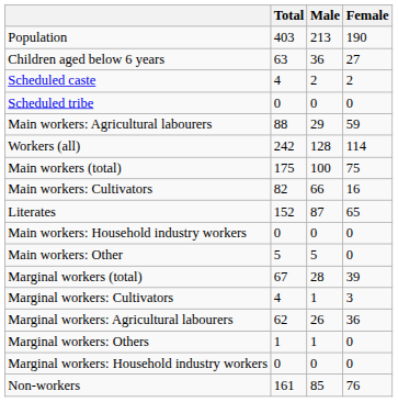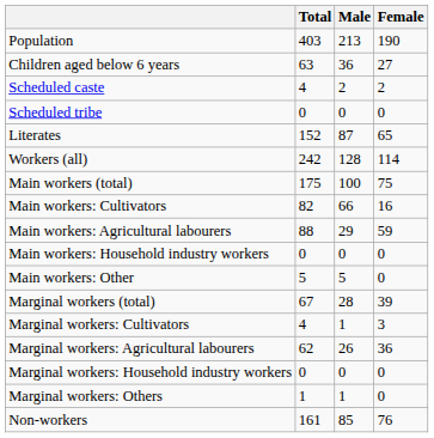rows swapped: Literates <-> Main workers: Agricultural labourers
rows swapped: Marginal workers: Household industry workers <-> Marginal workers: Others
